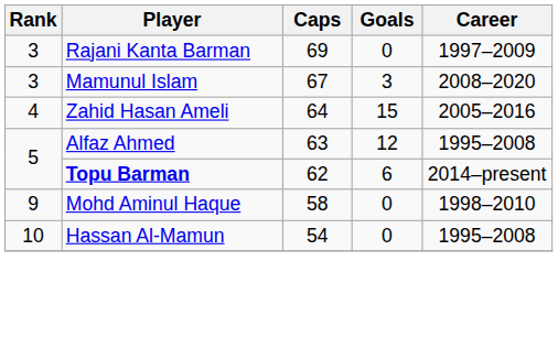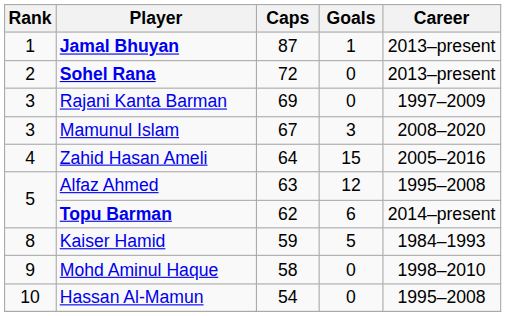+ row: 1 | Jamal Bhuyan | 87 | 1 | 2013–present
+ row: 2 | Sohel Rana | 72 | 0 | 2013–present
+ row: 8 | Kaiser Hamid | 59 | 5 | 1984–1993
